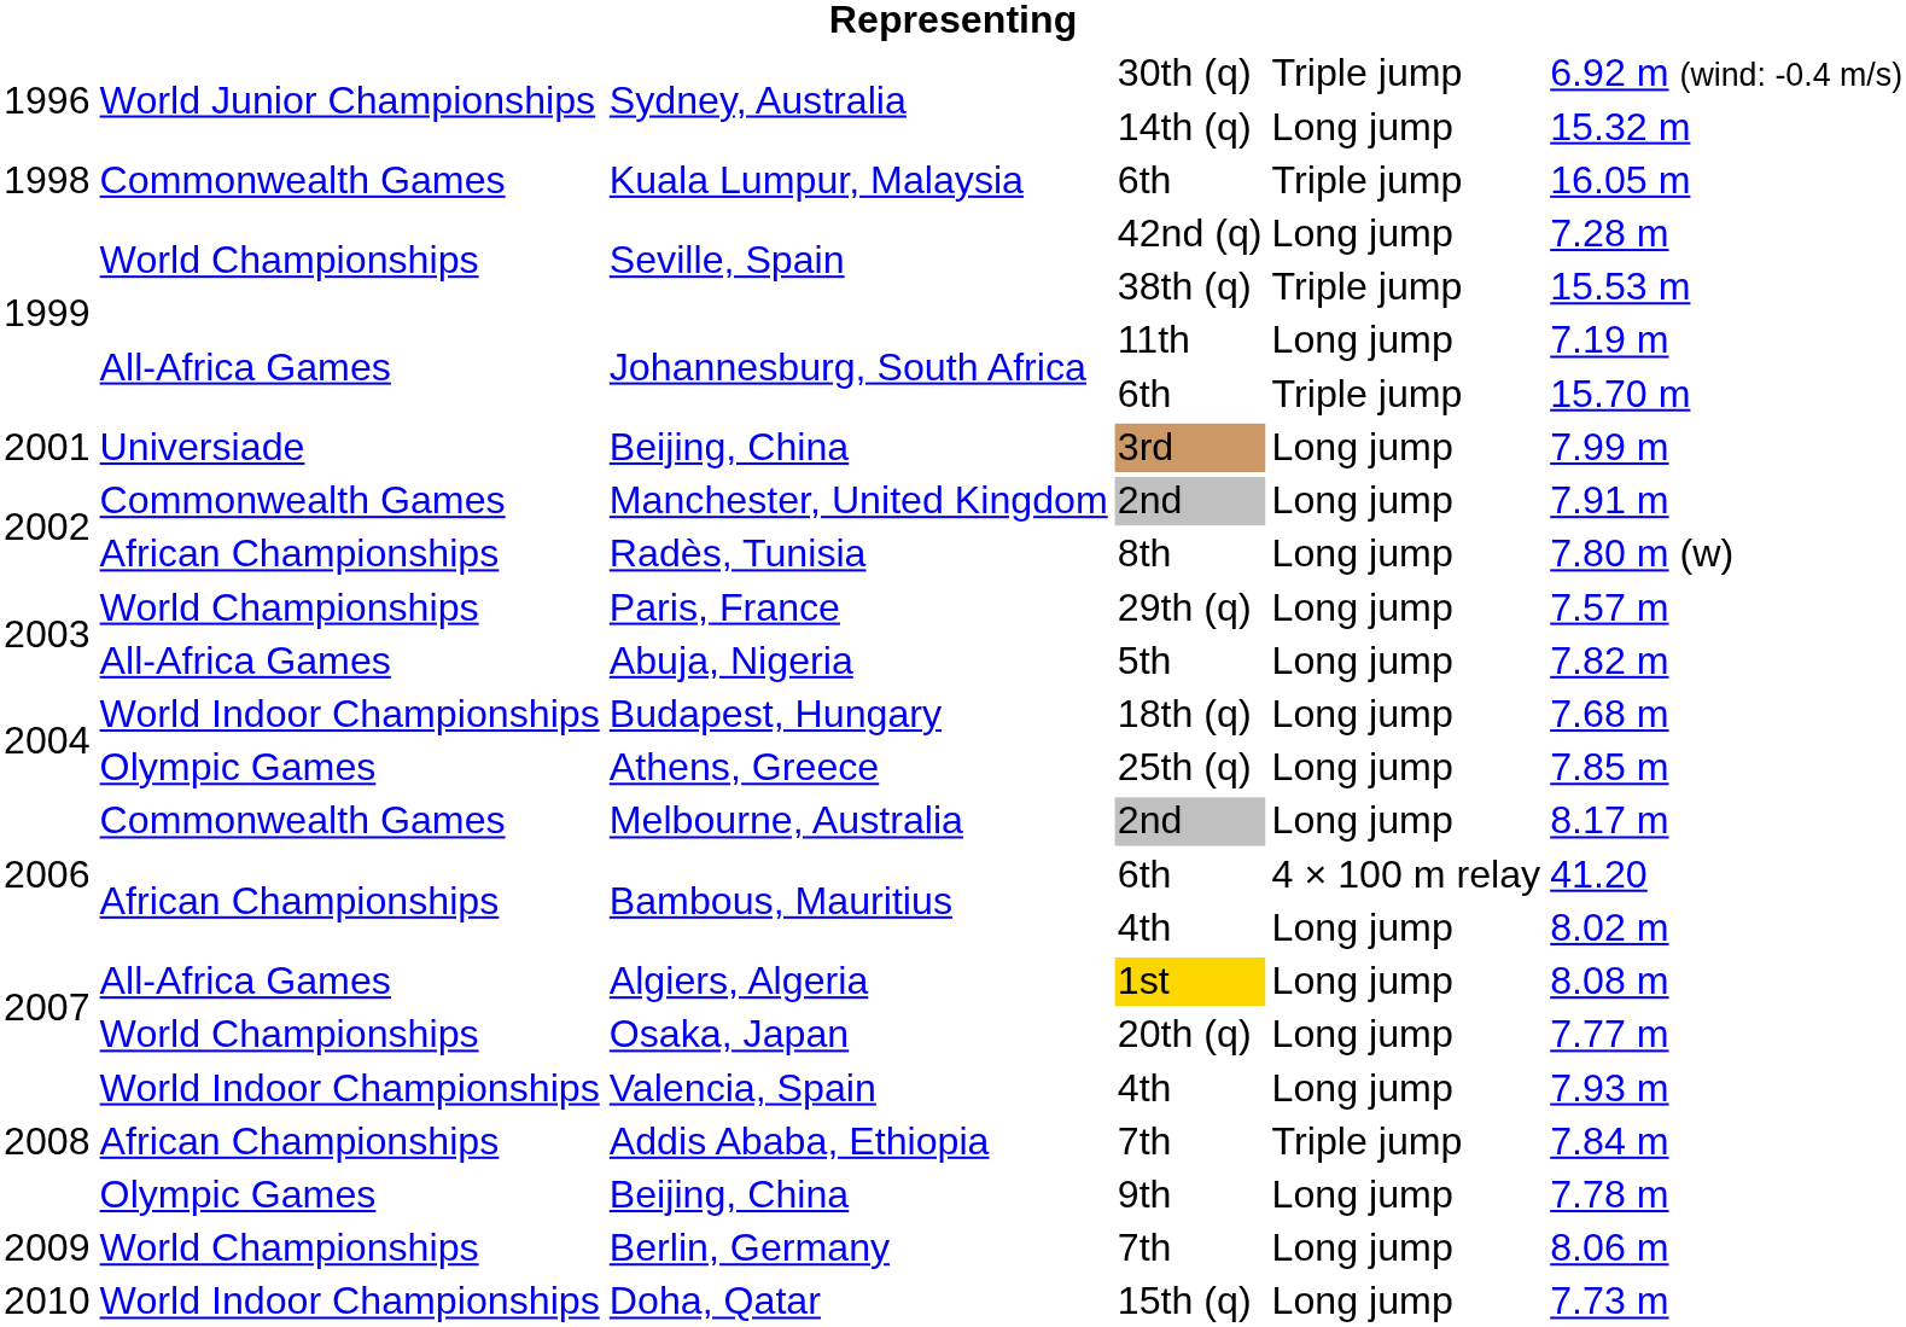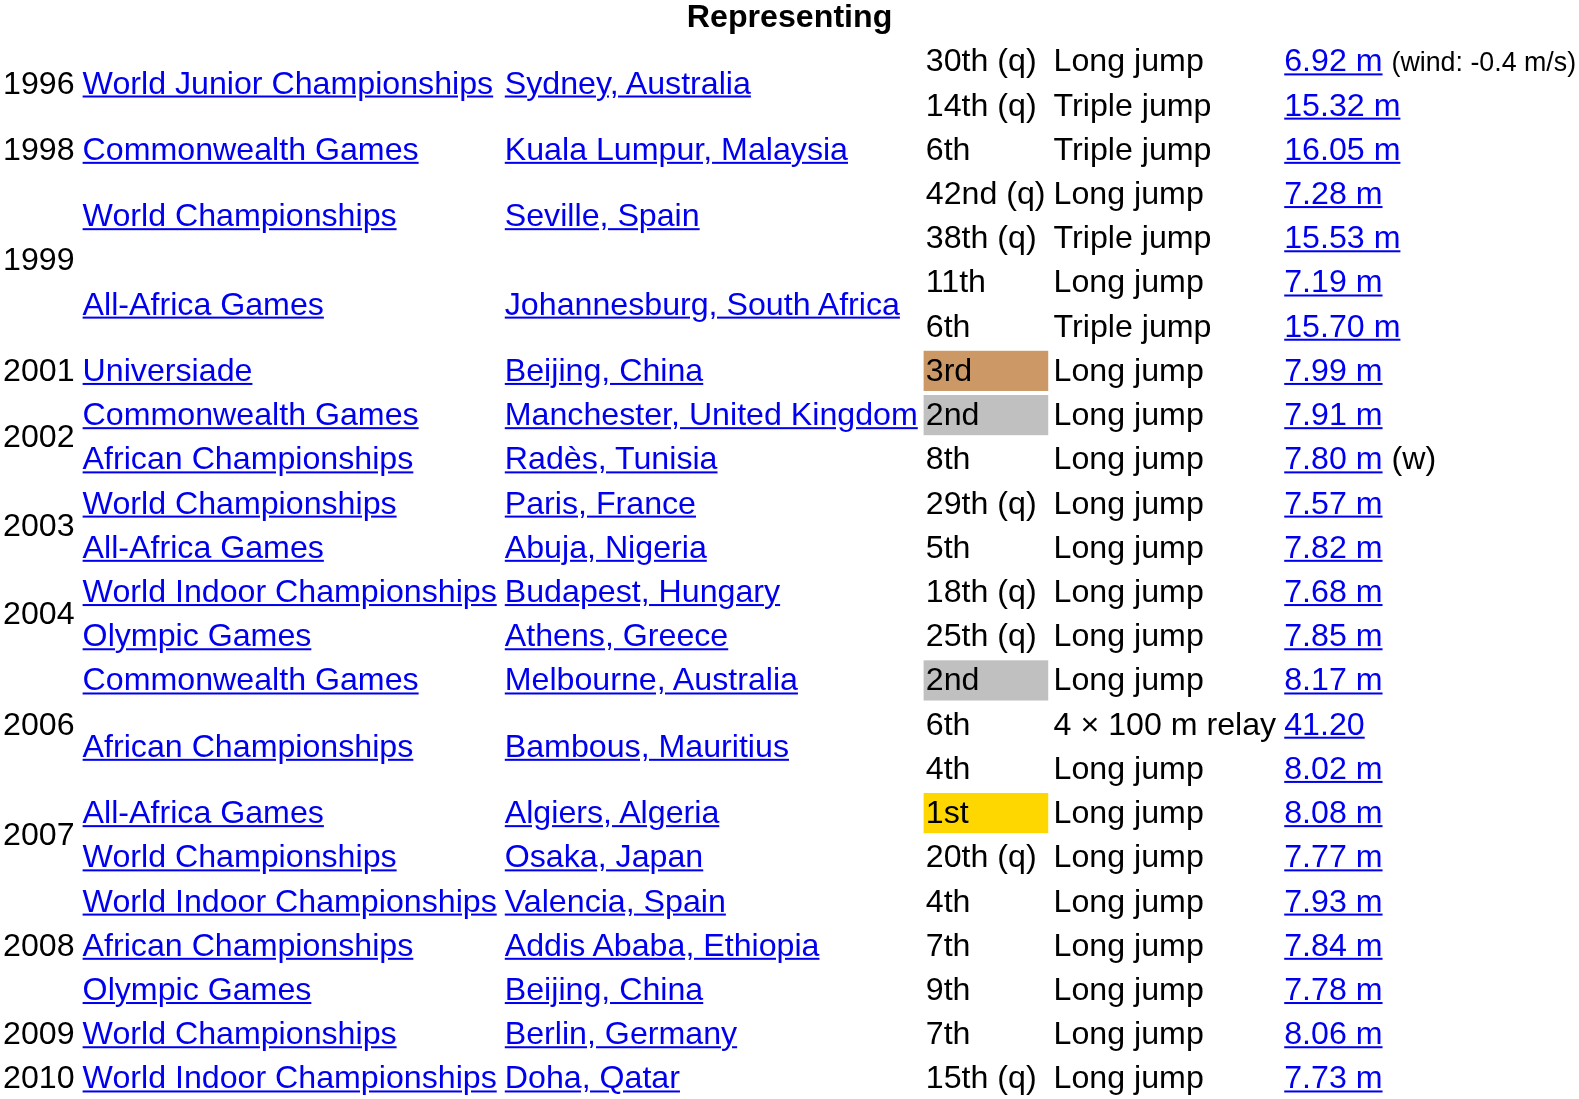Sydney, Australia / 30th (q) | column 5: Triple jump -> Long jump
Sydney, Australia / 14th (q) | column 5: Long jump -> Triple jump
Addis Ababa, Ethiopia | column 5: Triple jump -> Long jump
